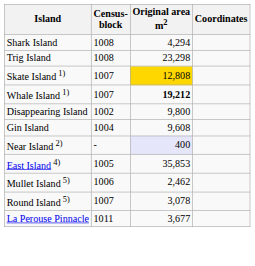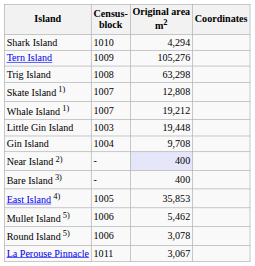Shark Island | Census- block: 1008 -> 1010
+ row: Tern Island | 1009 | 105,276
Trig Island | Original area m2: 23,298 -> 63,298
Skate Island 1) | Original area m2: gold background -> no background
Whale Island 1) | Original area m2: bold -> normal
- row: Disappearing Island | 1002 | 9,800
+ row: Little Gin Island | 1003 | 19,448
Gin Island | Original area m2: 9,608 -> 9,708
+ row: Bare Island 3) | - | 400
Mullet Island 5) | Original area m2: 2,462 -> 5,462
Round Island 5) | Census- block: 1007 -> 1006
La Perouse Pinnacle | Original area m2: 3,677 -> 3,067
